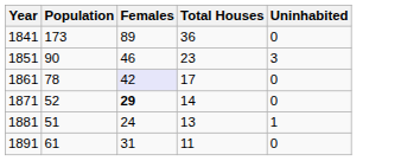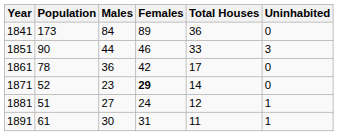+ column: Males | 84 | 44 | 36 | 23 | 27 | 30
1851 | Total Houses: 23 -> 33
1861 | Females: lavender background -> no background
1881 | Total Houses: 13 -> 12
1891 | Uninhabited: 0 -> 1
